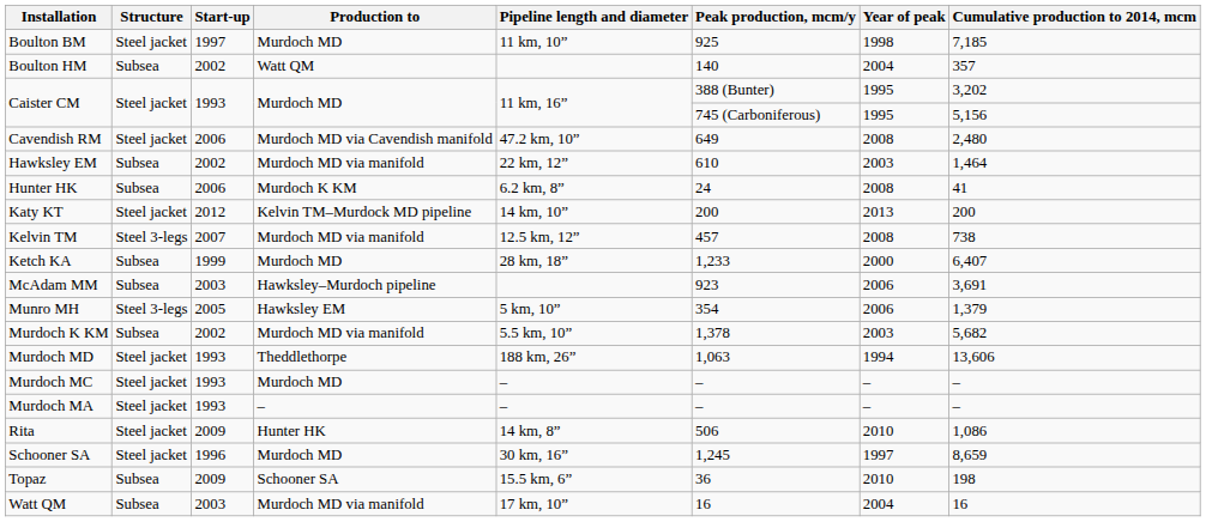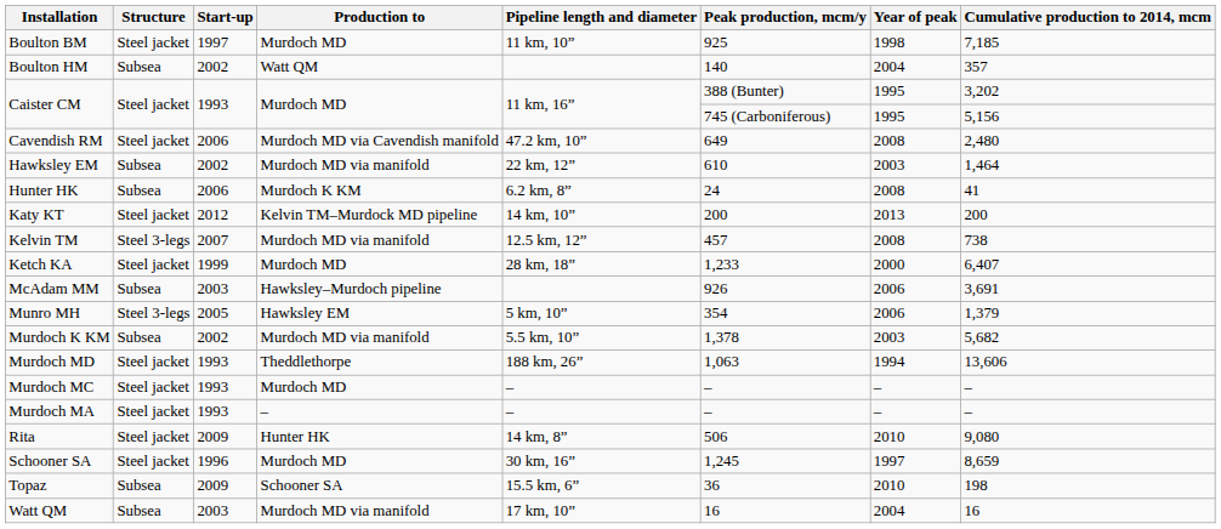Ketch KA | Structure: Subsea -> Steel jacket
McAdam MM | Peak production, mcm/y: 923 -> 926
Rita | Cumulative production to 2014, mcm: 1,086 -> 9,080
